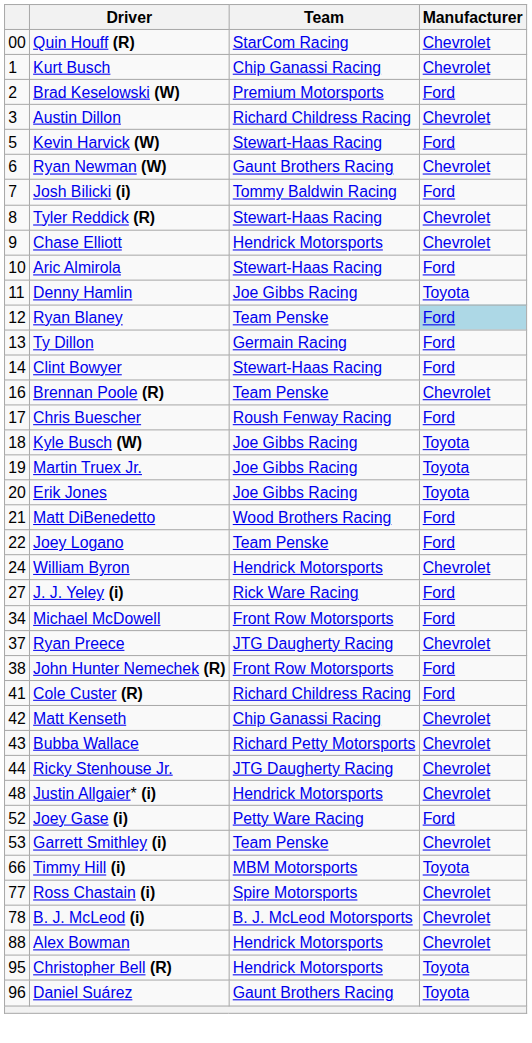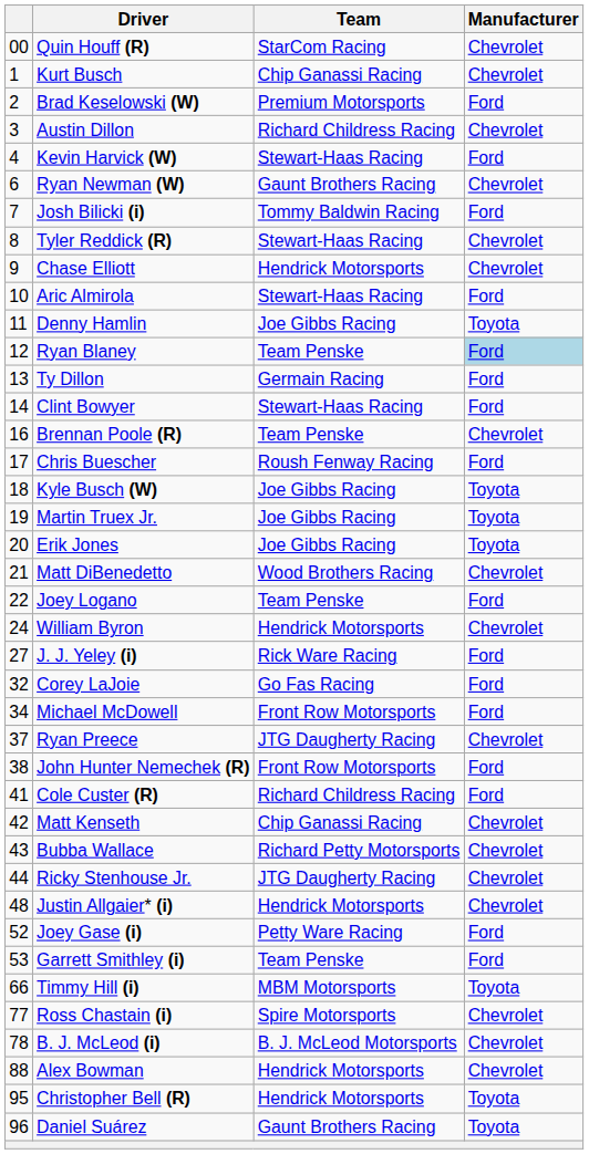Kevin Harvick (W) | column 1: 5 -> 4
Matt DiBenedetto | Manufacturer: Ford -> Chevrolet
+ row: 32 | Corey LaJoie | Go Fas Racing | Ford
Garrett Smithley (i) | Manufacturer: Chevrolet -> Ford
